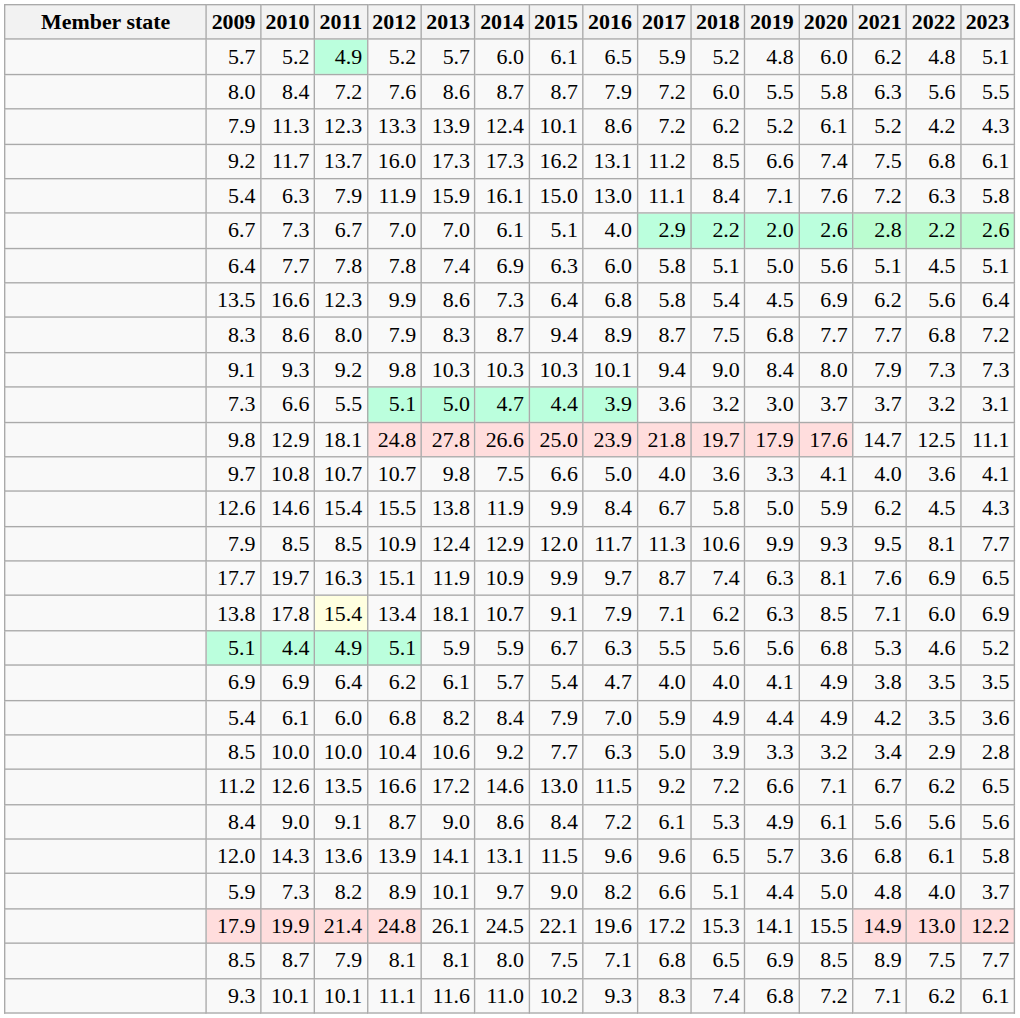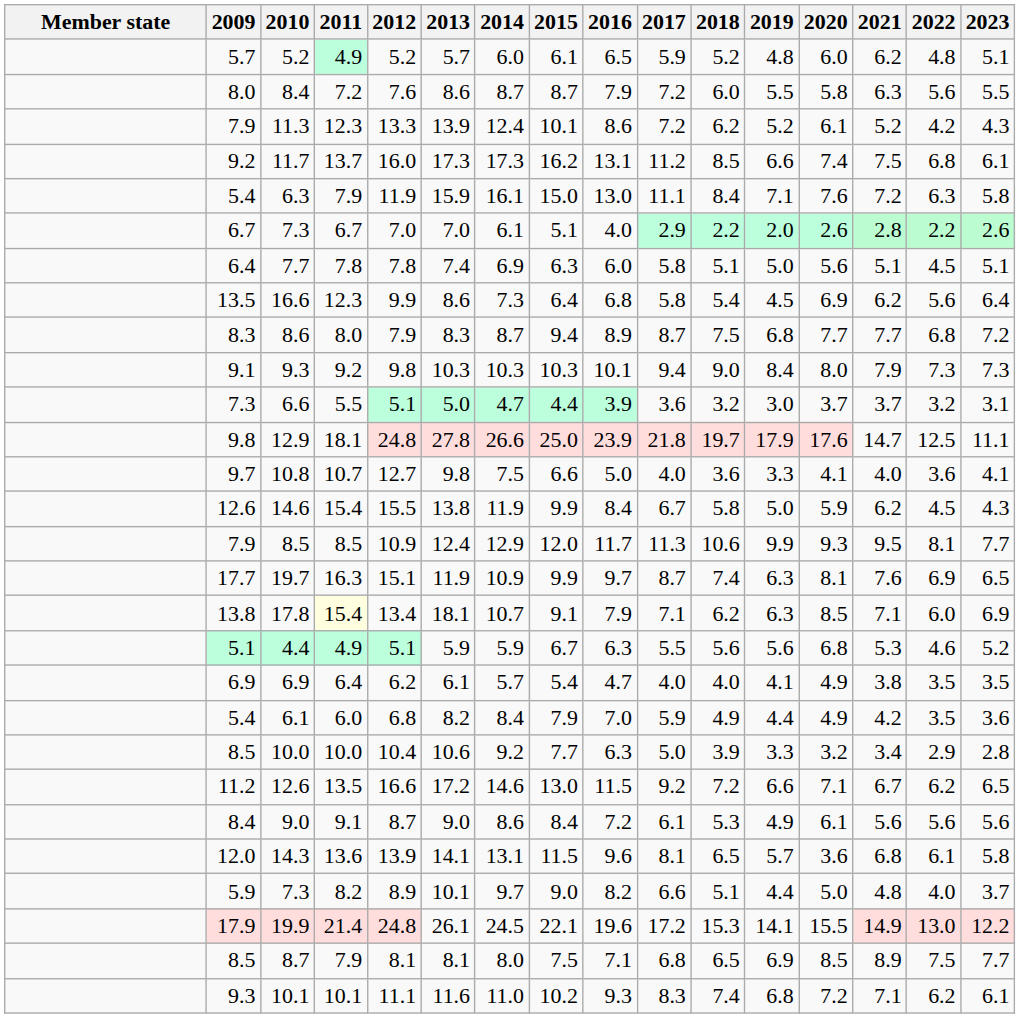10.8 | 2012: 10.7 -> 12.7
14.3 | 2017: 9.6 -> 8.1
